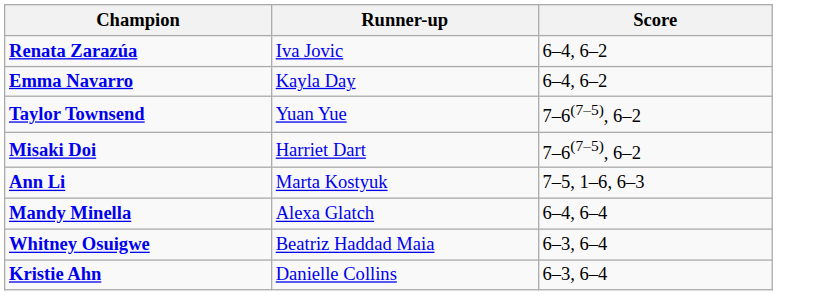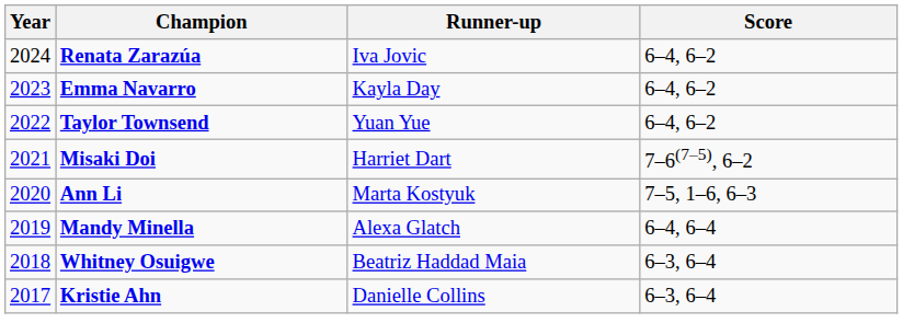+ column: Year | 2024 | 2023 | 2022 | 2021 | 2020 | 2019 | 2018 | 2017
Taylor Townsend | Score: 7–6(7–5), 6–2 -> 6–4, 6–2
